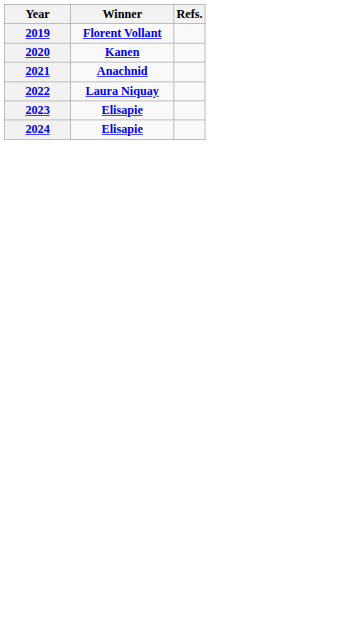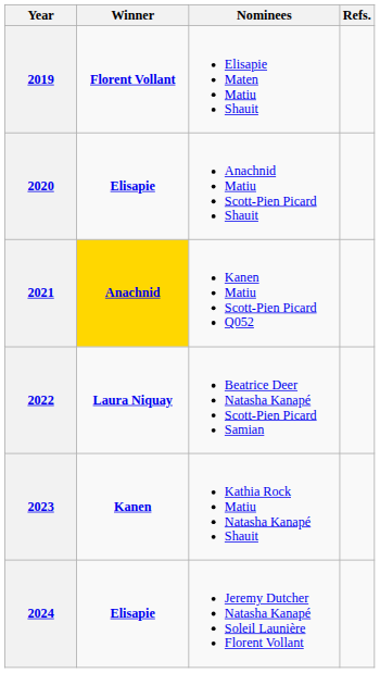+ column: Nominees | Elisapie Maten Matiu Shauit | Anachnid Matiu Scott-Pien Picard Shauit | Kanen Matiu Scott-Pien Picard Q052 | Beatrice Deer Natasha Kanapé Scott-Pien Picard Samian | Kathia Rock Matiu Natasha Kanapé Shauit | Jeremy Dutcher Natasha Kanapé Soleil Launière Florent Vollant
2020 | Winner: Kanen -> Elisapie
2021 | Winner: no background -> gold background
2023 | Winner: Elisapie -> Kanen
